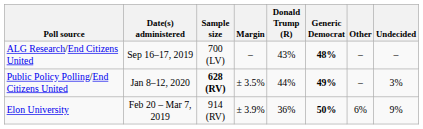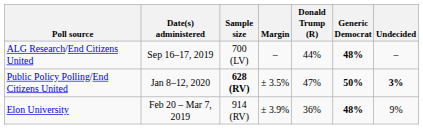- column: Other | – | – | 6%
ALG Research/End Citizens United | Donald Trump (R): 43% -> 44%
Public Policy Polling/End Citizens United | Donald Trump (R): 44% -> 47%
Public Policy Polling/End Citizens United | Generic Democrat: 49% -> 50%
Public Policy Polling/End Citizens United | Undecided: normal -> bold
Elon University | Generic Democrat: 50% -> 48%
